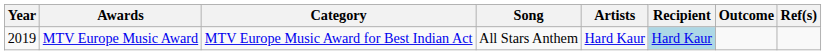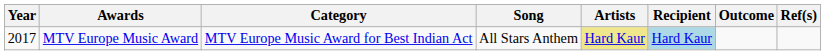MTV Europe Music Award | Year: 2019 -> 2017
MTV Europe Music Award | Artists: no background -> khaki background
